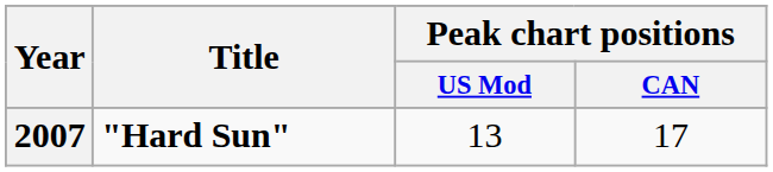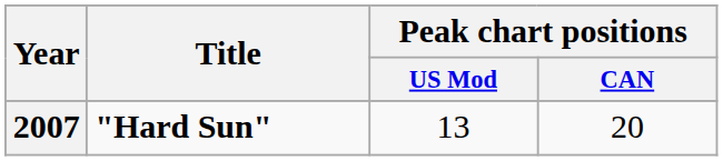2007 | Peak chart positions / CAN: 17 -> 20
